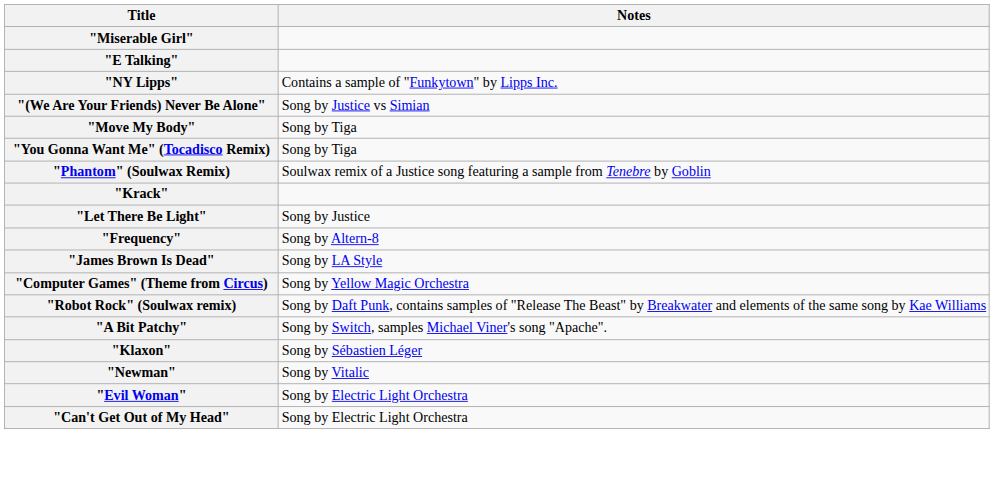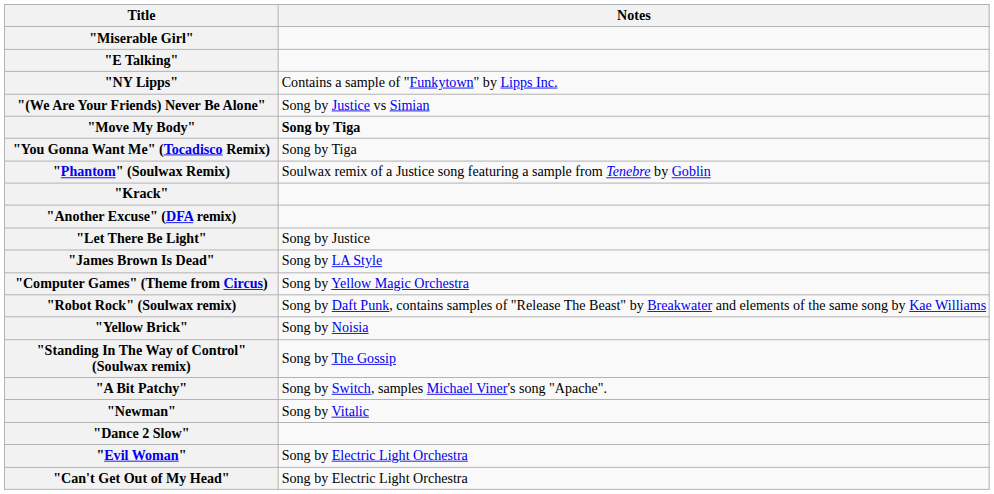"Move My Body" | Notes: normal -> bold
+ row: "Another Excuse" (DFA remix)
- row: "Frequency" | Song by Altern-8
+ row: "Yellow Brick" | Song by Noisia
+ row: "Standing In The Way of Control" (Soulwax remix) | Song by The Gossip
- row: "Klaxon" | Song by Sébastien Léger
+ row: "Dance 2 Slow"
